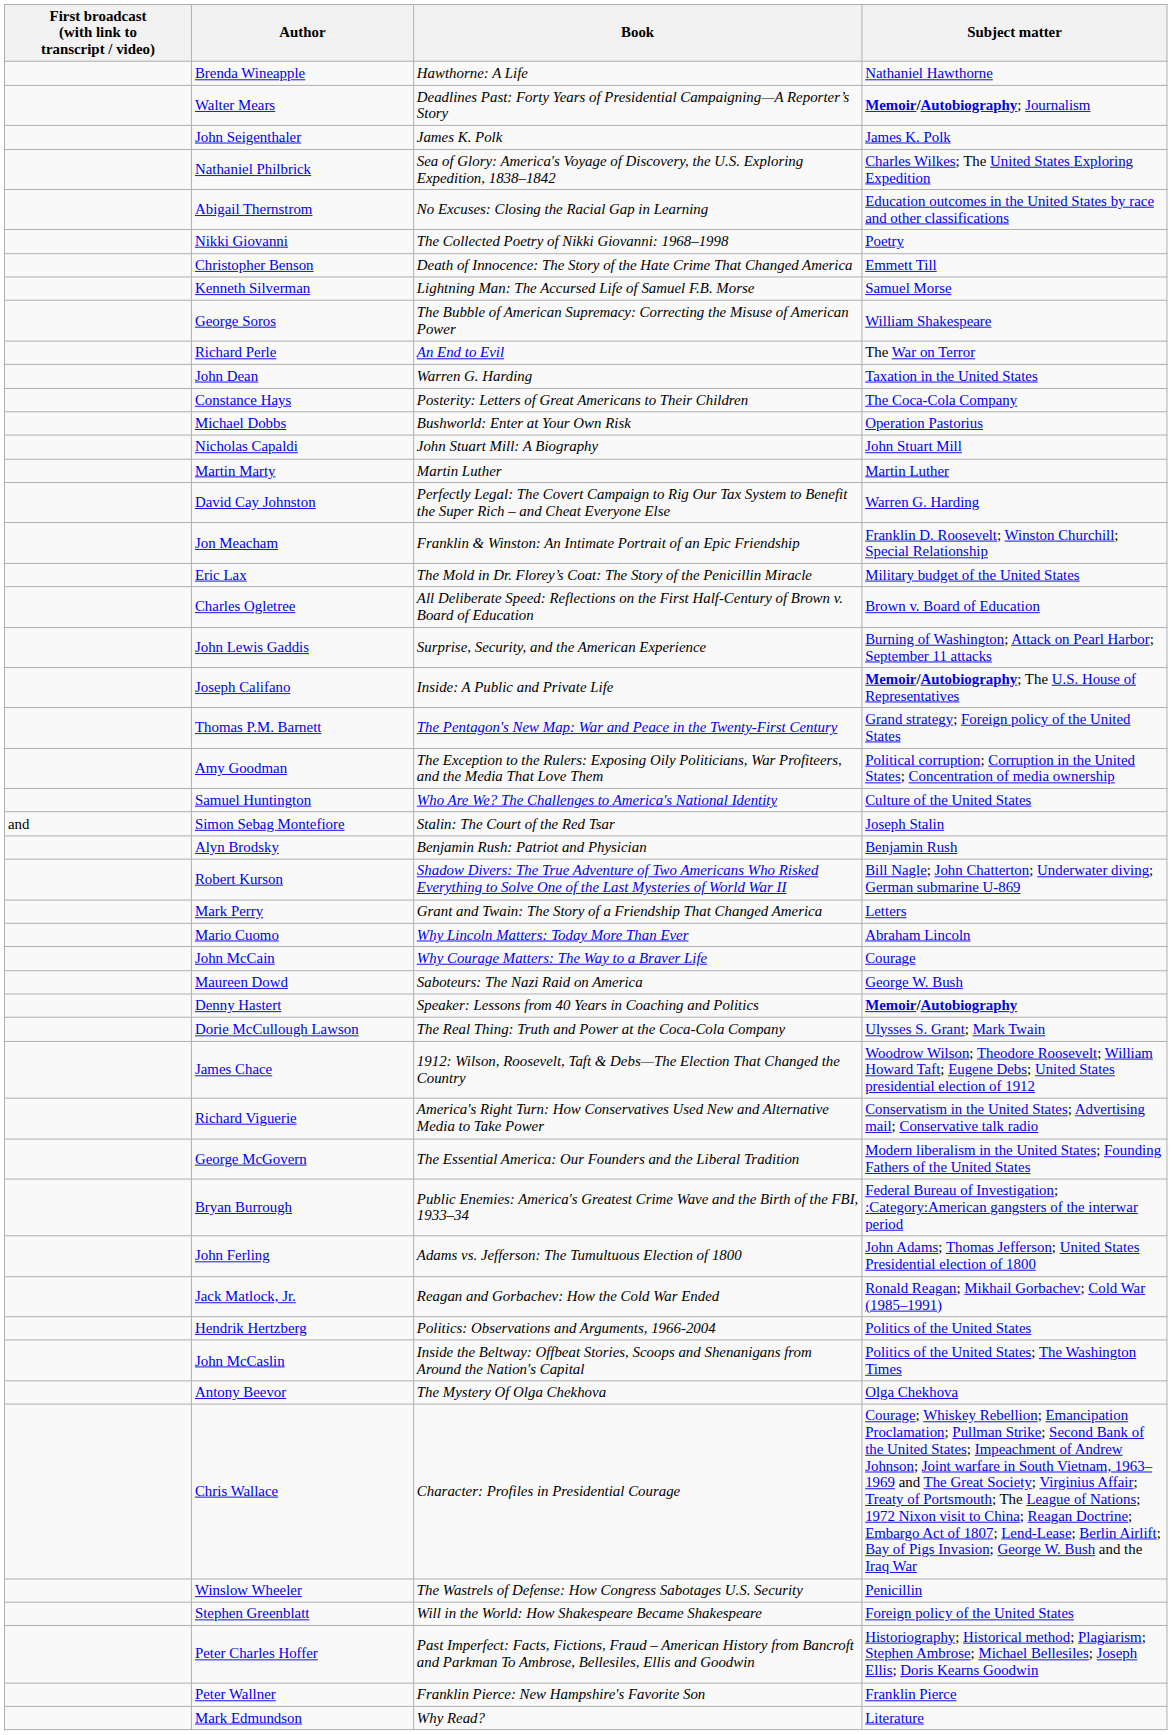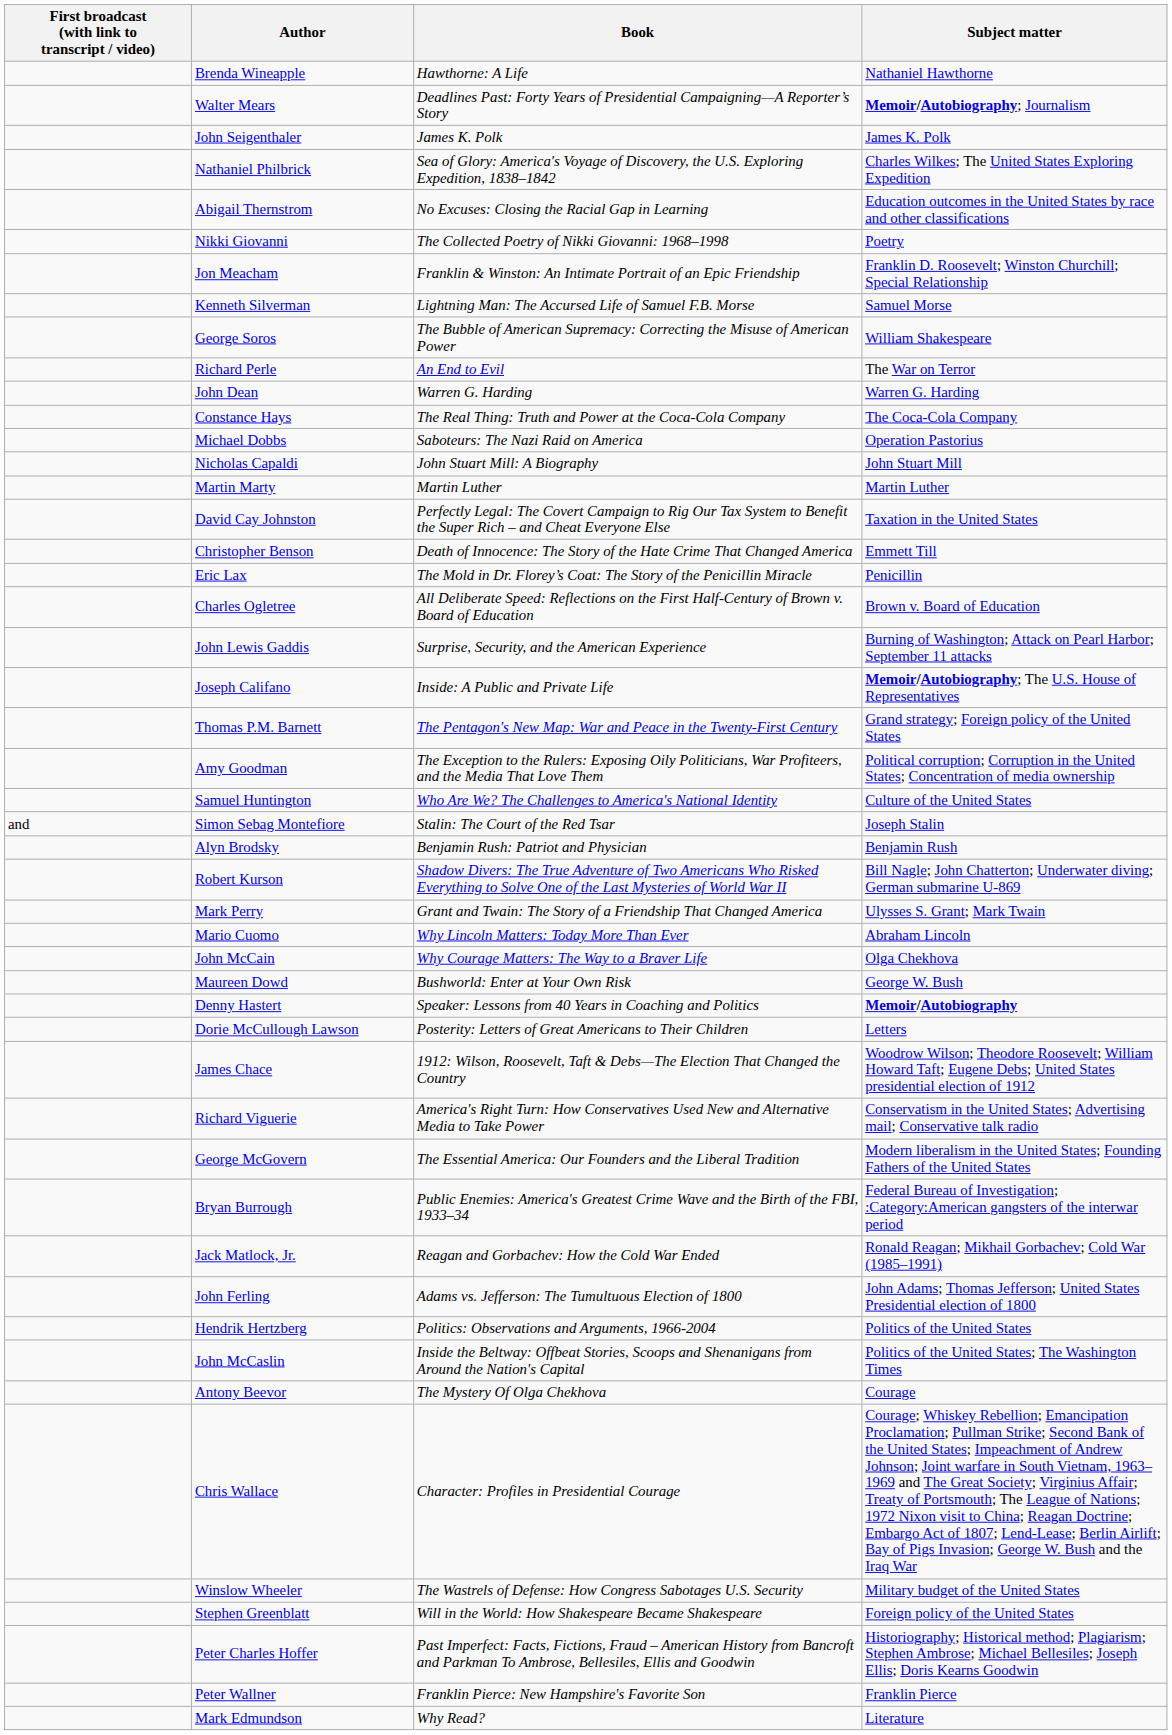rows swapped: Jon Meacham <-> Christopher Benson
John Dean | Subject matter: Taxation in the United States -> Warren G. Harding
Constance Hays | Book: Posterity: Letters of Great Americans to Their Children -> The Real Thing: Truth and Power at the Coca-Cola Company
Michael Dobbs | Book: Bushworld: Enter at Your Own Risk -> Saboteurs: The Nazi Raid on America
David Cay Johnston | Subject matter: Warren G. Harding -> Taxation in the United States
Eric Lax | Subject matter: Military budget of the United States -> Penicillin
Mark Perry | Subject matter: Letters -> Ulysses S. Grant; Mark Twain
John McCain | Subject matter: Courage -> Olga Chekhova
Maureen Dowd | Book: Saboteurs: The Nazi Raid on America -> Bushworld: Enter at Your Own Risk
Dorie McCullough Lawson | Book: The Real Thing: Truth and Power at the Coca-Cola Company -> Posterity: Letters of Great Americans to Their Children
Dorie McCullough Lawson | Subject matter: Ulysses S. Grant; Mark Twain -> Letters
rows swapped: Jack Matlock, Jr. <-> John Ferling
Antony Beevor | Subject matter: Olga Chekhova -> Courage
Winslow Wheeler | Subject matter: Penicillin -> Military budget of the United States
